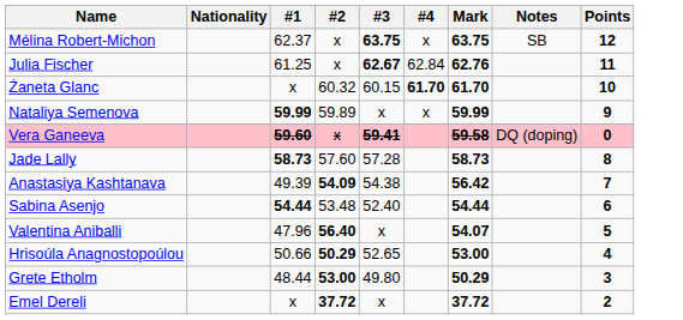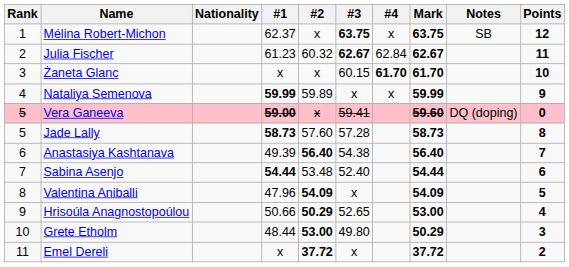+ column: Rank | 1 | 2 | 3 | 4 | 5 | 5 | 6 | 7 | 8 | 9 | 10 | 11
Julia Fischer | #1: 61.25 -> 61.23
Julia Fischer | #2: x -> 60.32
Julia Fischer | Mark: 62.76 -> 62.67
Żaneta Glanc | #2: 60.32 -> x
Vera Ganeeva | #1: 59.60 -> 59.00
Vera Ganeeva | #3: bold -> normal
Vera Ganeeva | Mark: 59.58 -> 59.60
Anastasiya Kashtanava | #2: 54.09 -> 56.40
Anastasiya Kashtanava | Mark: 56.42 -> 56.40
Valentina Aniballi | #2: 56.40 -> 54.09
Valentina Aniballi | Mark: 54.07 -> 54.09
